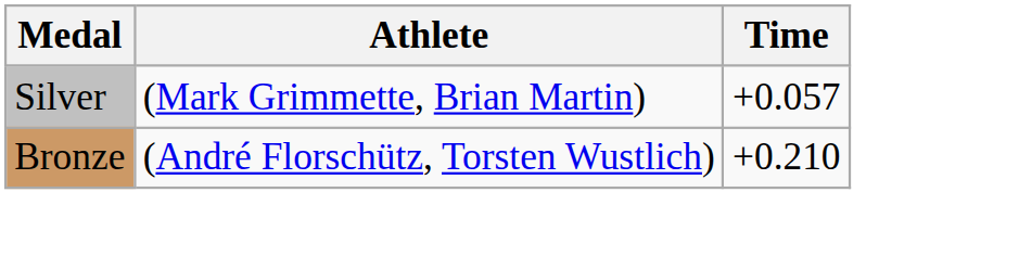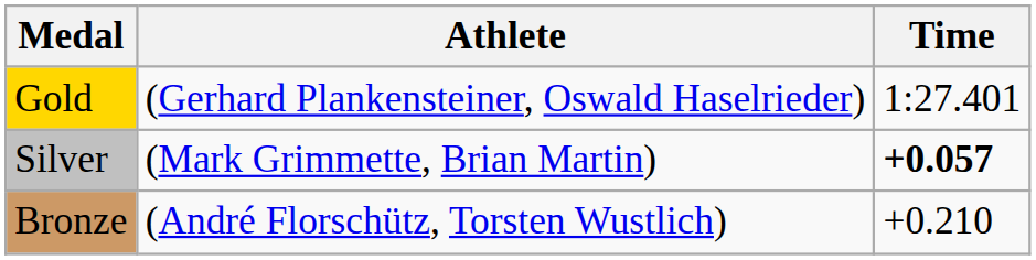+ row: Gold | (Gerhard Plankensteiner, Oswald Haselrieder) | 1:27.401
Silver | Time: normal -> bold
